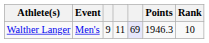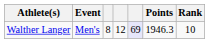Walther Langer | column 3: 9 -> 8
Walther Langer | column 4: 11 -> 12
